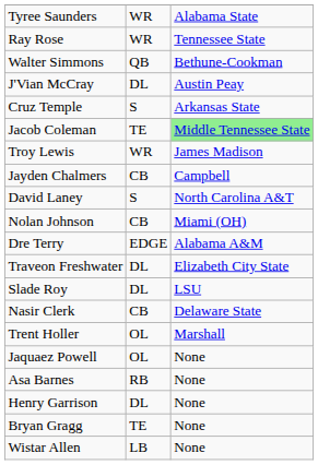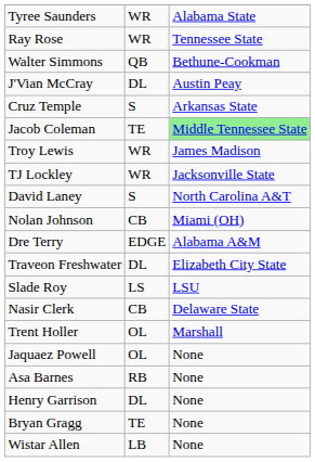- row: Jayden Chalmers | CB | Campbell
+ row: TJ Lockley | WR | Jacksonville State
Slade Roy | column 2: DL -> LS
